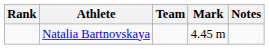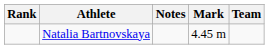columns swapped: Team <-> Notes
